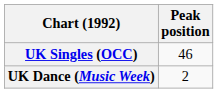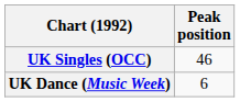UK Dance (Music Week) | Peak position: 2 -> 6
